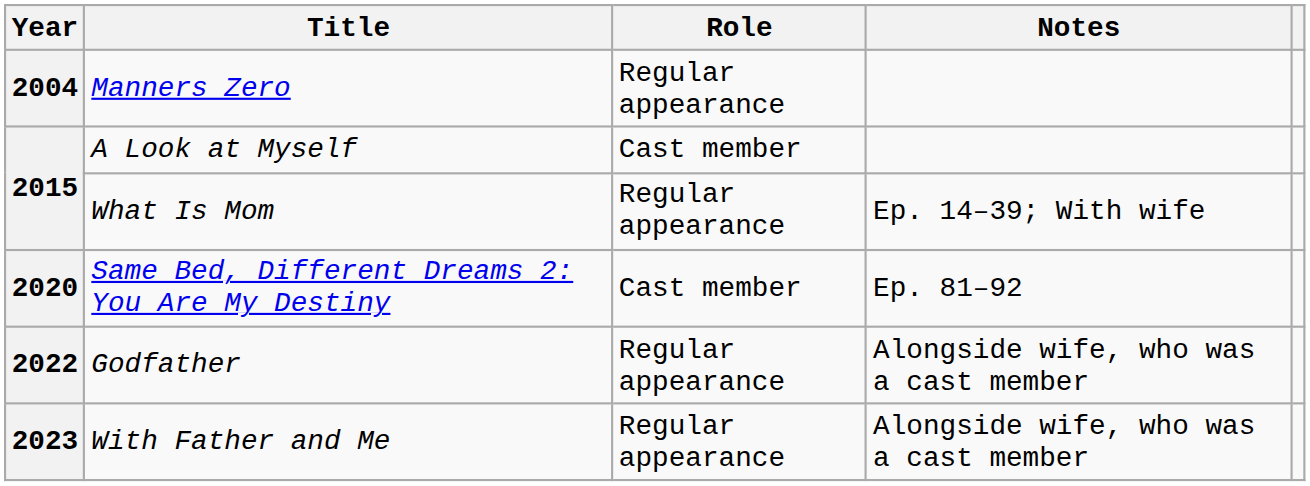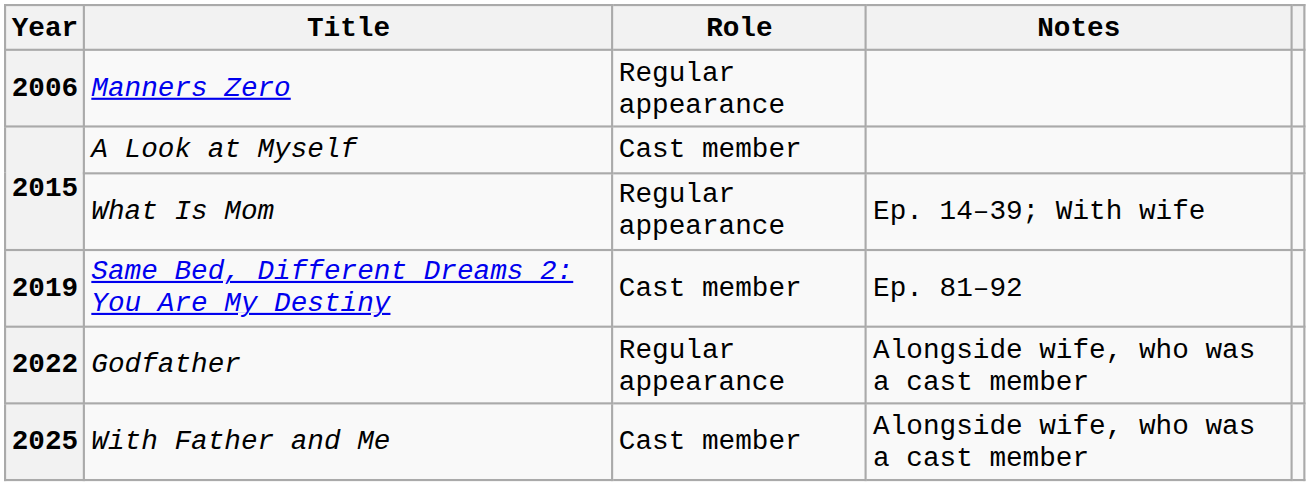Manners Zero | Year: 2004 -> 2006
Same Bed, Different Dreams 2: You Are My Destiny | Year: 2020 -> 2019
With Father and Me | Year: 2023 -> 2025
With Father and Me | Role: Regular appearance -> Cast member
